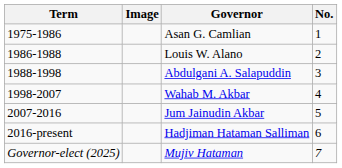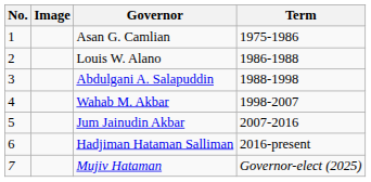columns swapped: No. <-> Term
